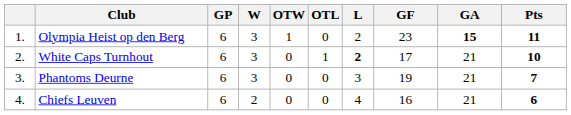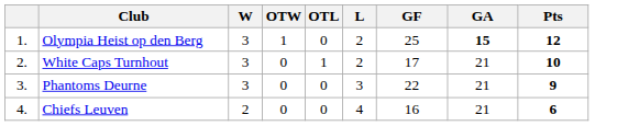- column: GP | 6 | 6 | 6 | 6
Olympia Heist op den Berg | GF: 23 -> 25
Olympia Heist op den Berg | Pts: 11 -> 12
White Caps Turnhout | L: bold -> normal
Phantoms Deurne | GF: 19 -> 22
Phantoms Deurne | Pts: 7 -> 9
